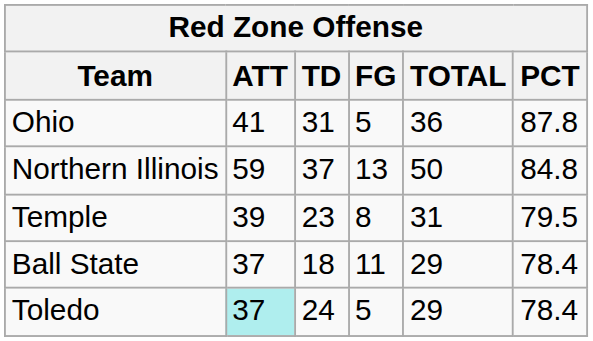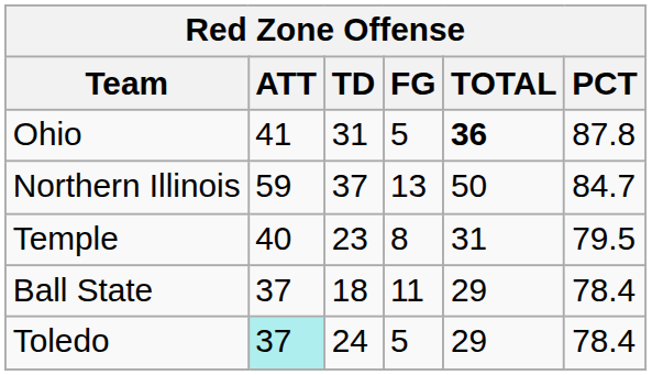Ohio | TOTAL: normal -> bold
Northern Illinois | PCT: 84.8 -> 84.7
Temple | ATT: 39 -> 40
